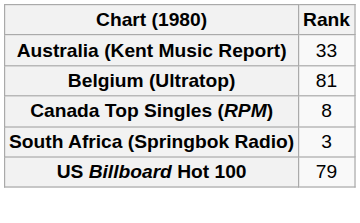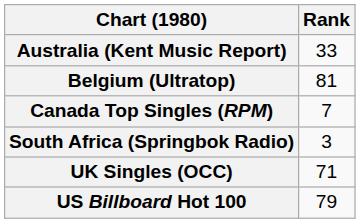Canada Top Singles (RPM) | Rank: 8 -> 7
+ row: UK Singles (OCC) | 71
